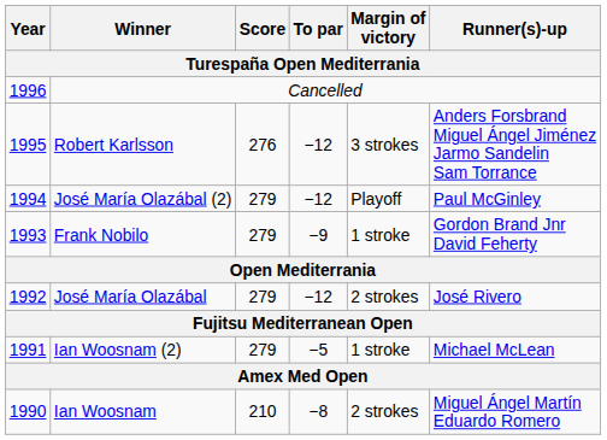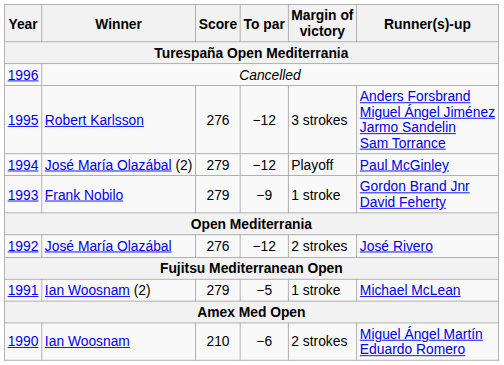José María Olazábal | Score: 279 -> 276
Ian Woosnam | To par: −8 -> −6
